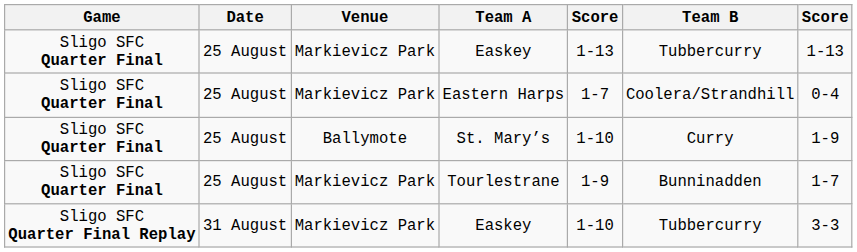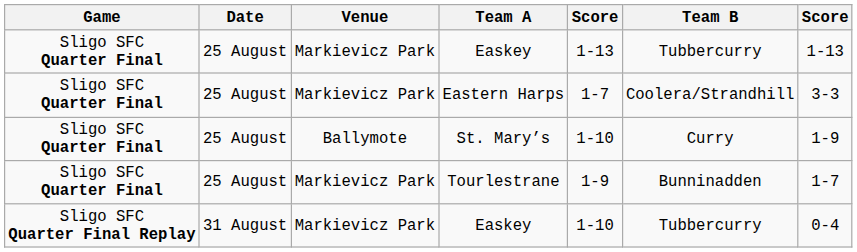Eastern Harps | column 7: 0-4 -> 3-3
Sligo SFC Quarter Final Replay / Easkey | column 7: 3-3 -> 0-4
